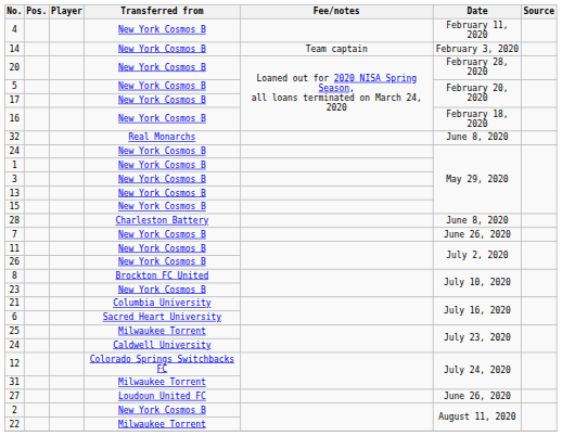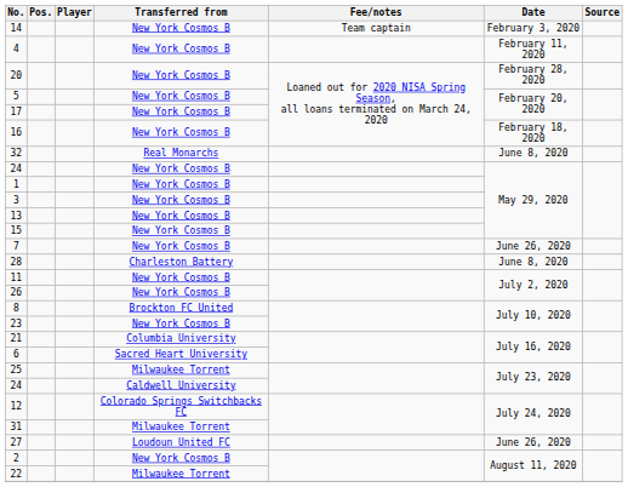rows swapped: 14 <-> 4
rows swapped: 28 <-> 7
